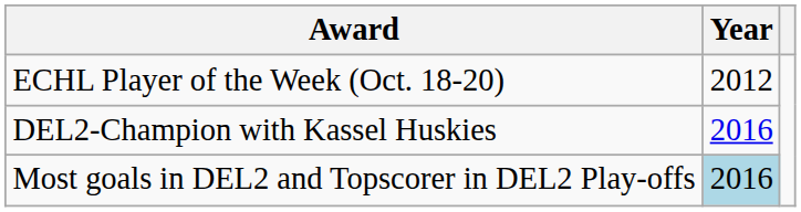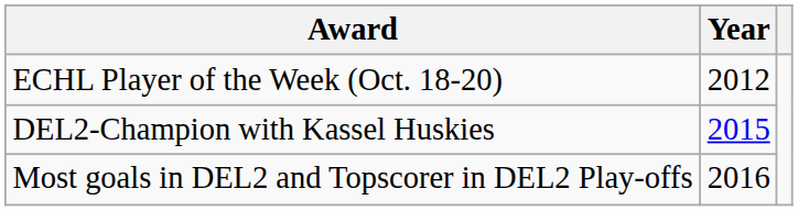DEL2-Champion with Kassel Huskies | Year: 2016 -> 2015
Most goals in DEL2 and Topscorer in DEL2 Play-offs | Year: lightblue background -> no background
